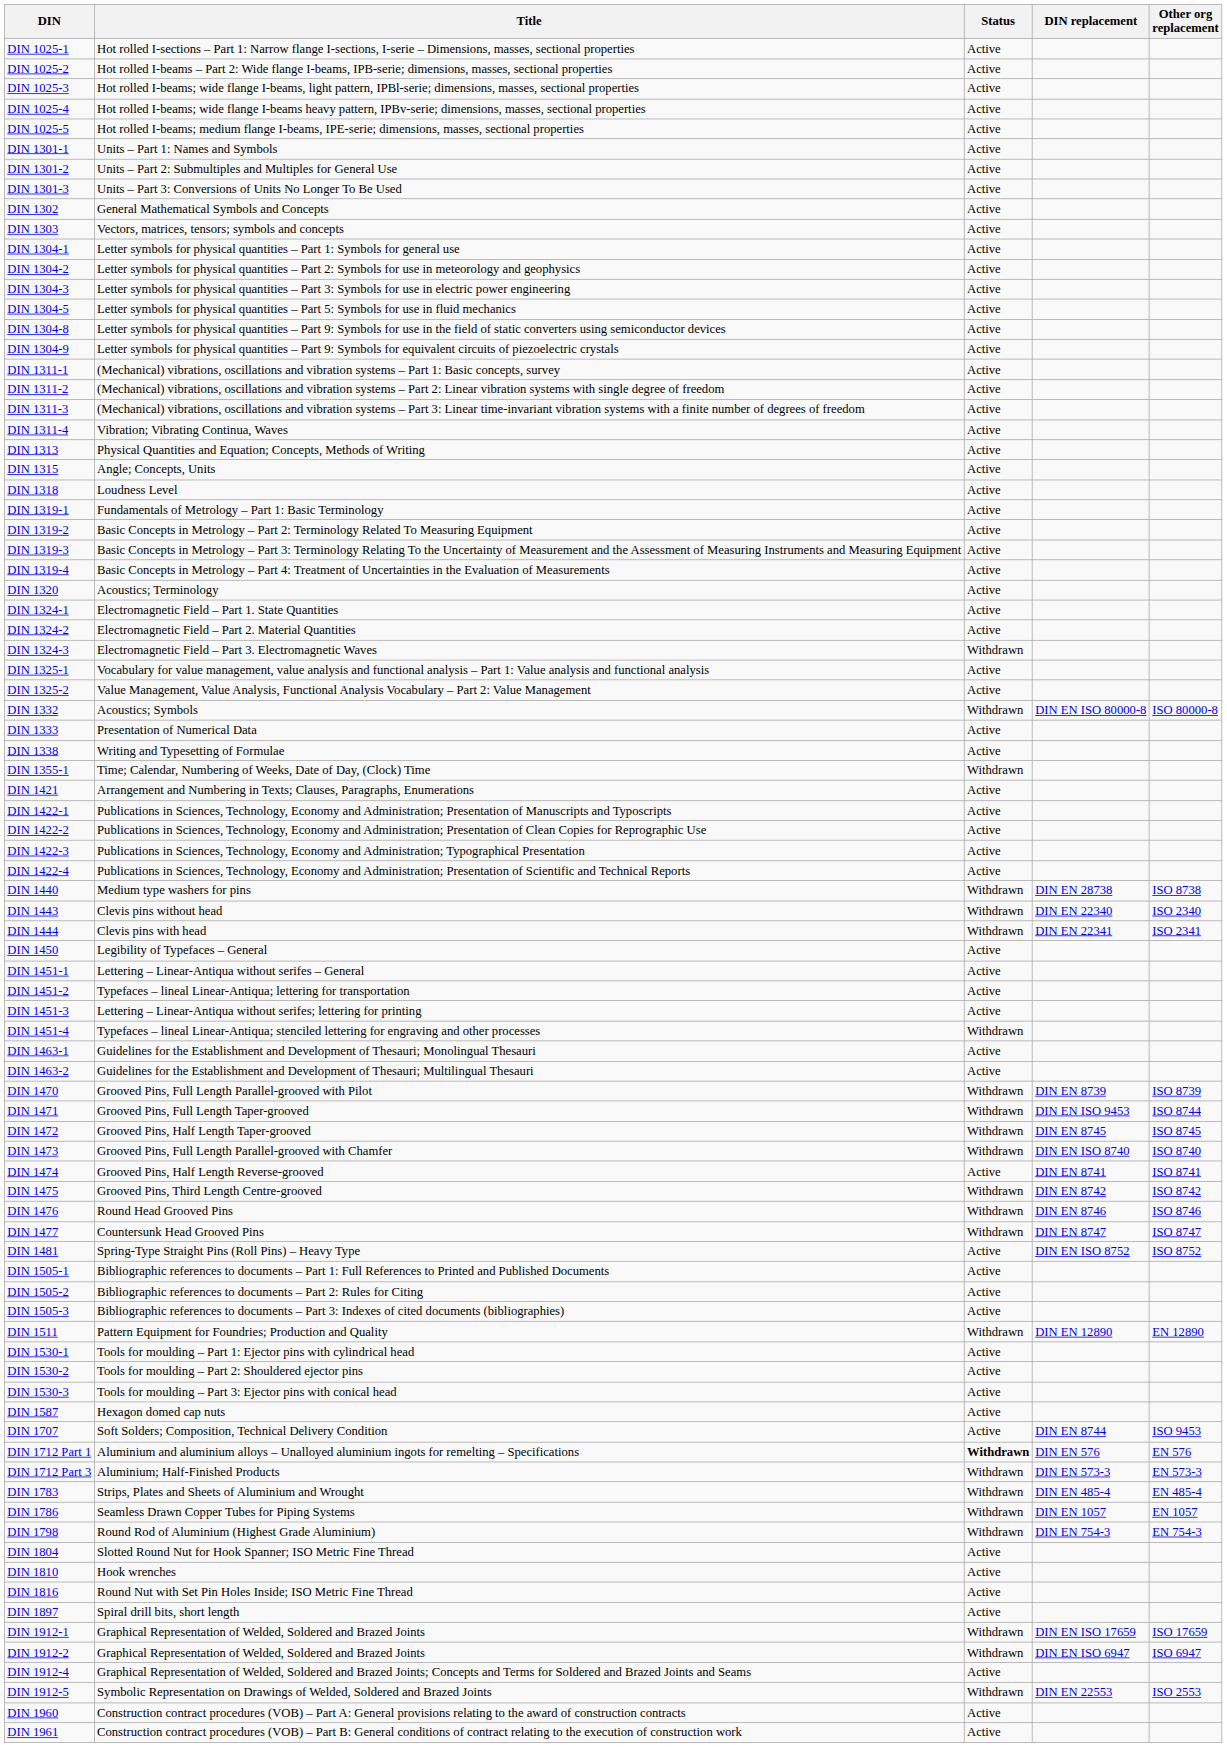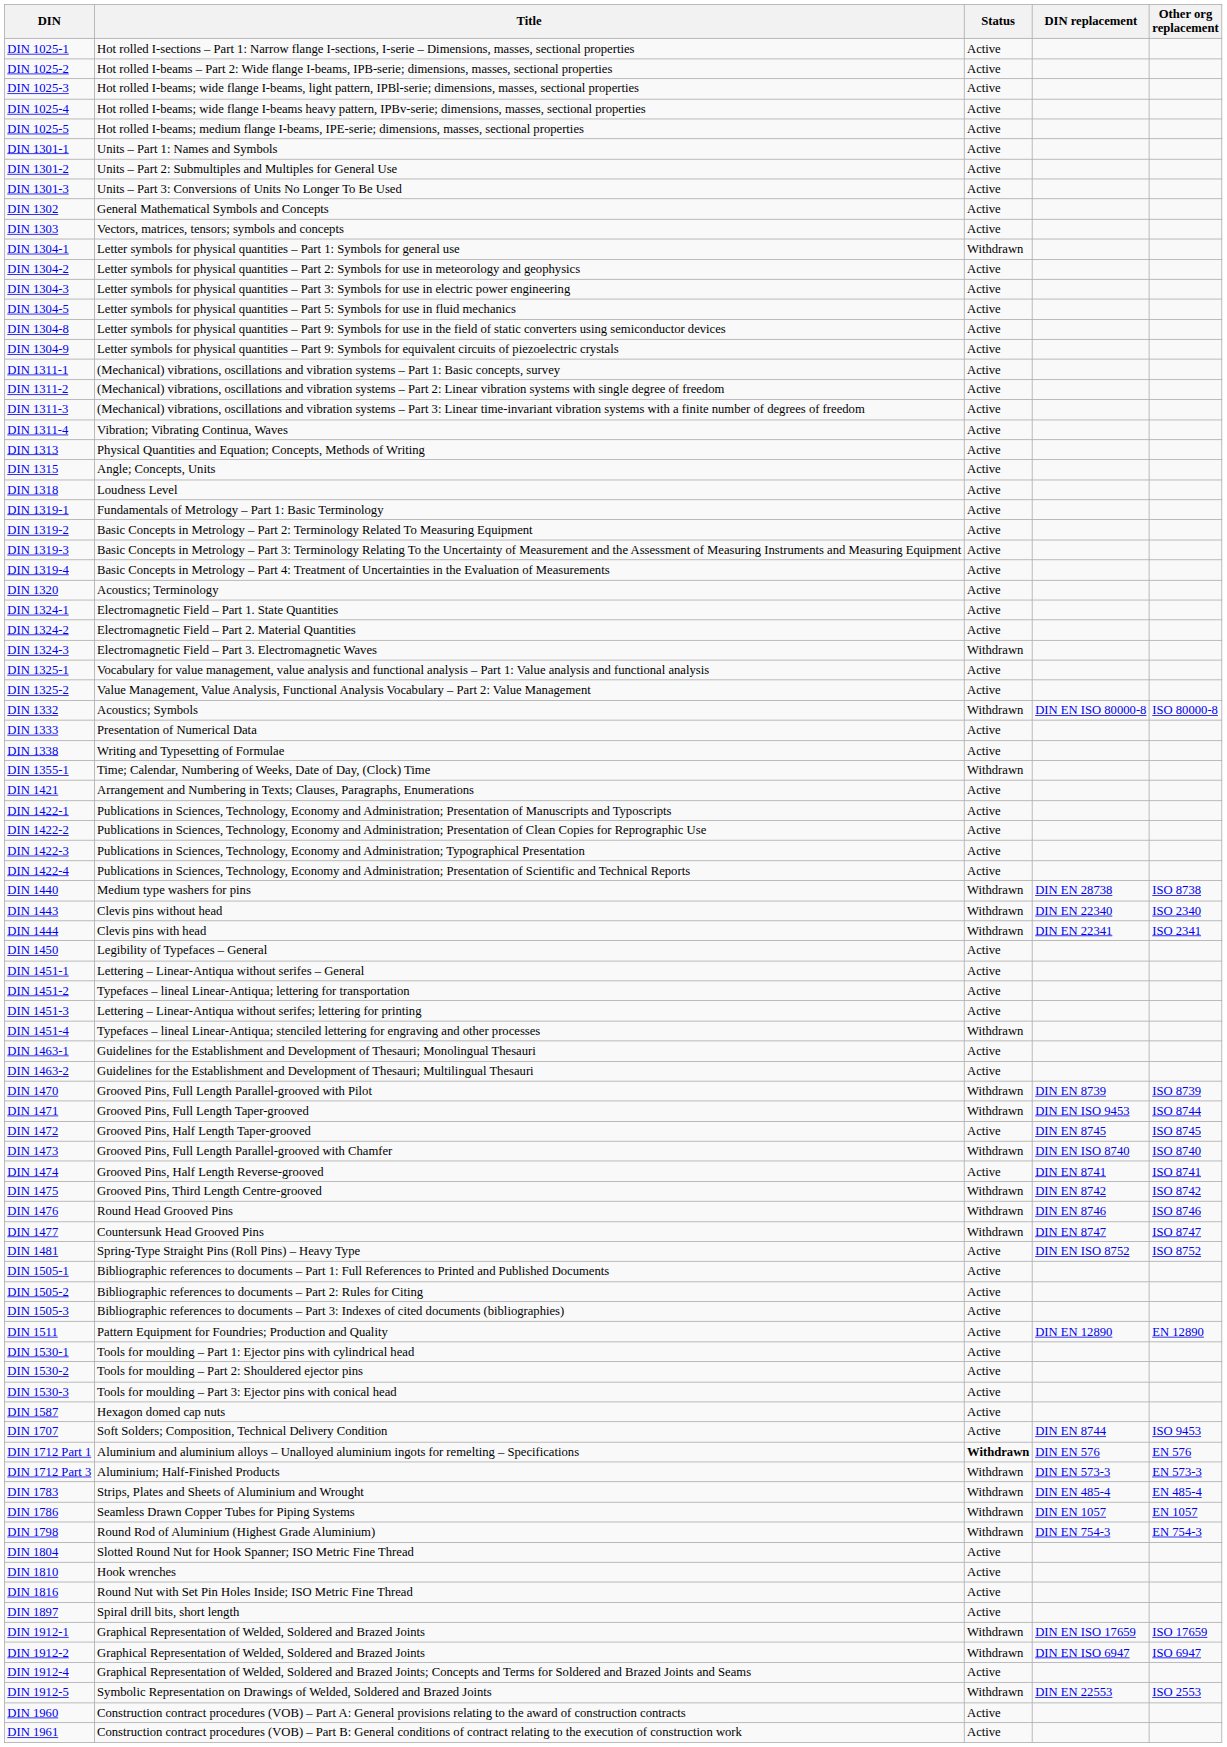DIN 1304-1 | Status: Active -> Withdrawn
DIN 1472 | Status: Withdrawn -> Active
DIN 1511 | Status: Withdrawn -> Active
